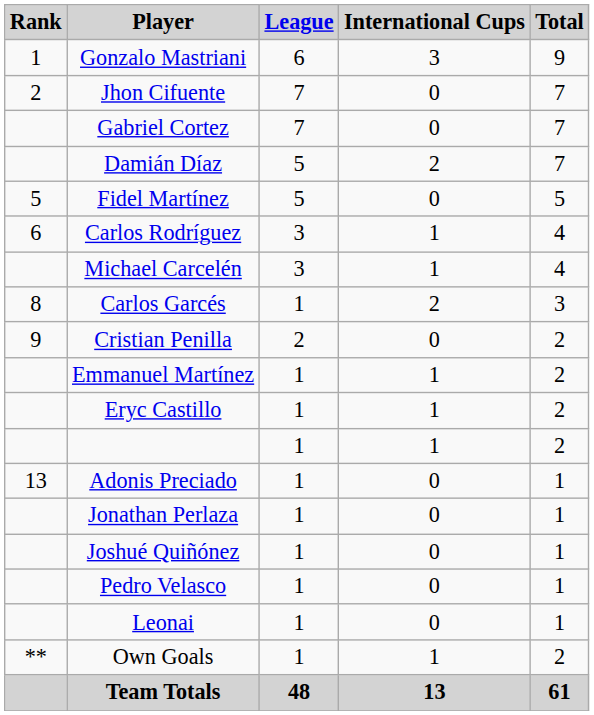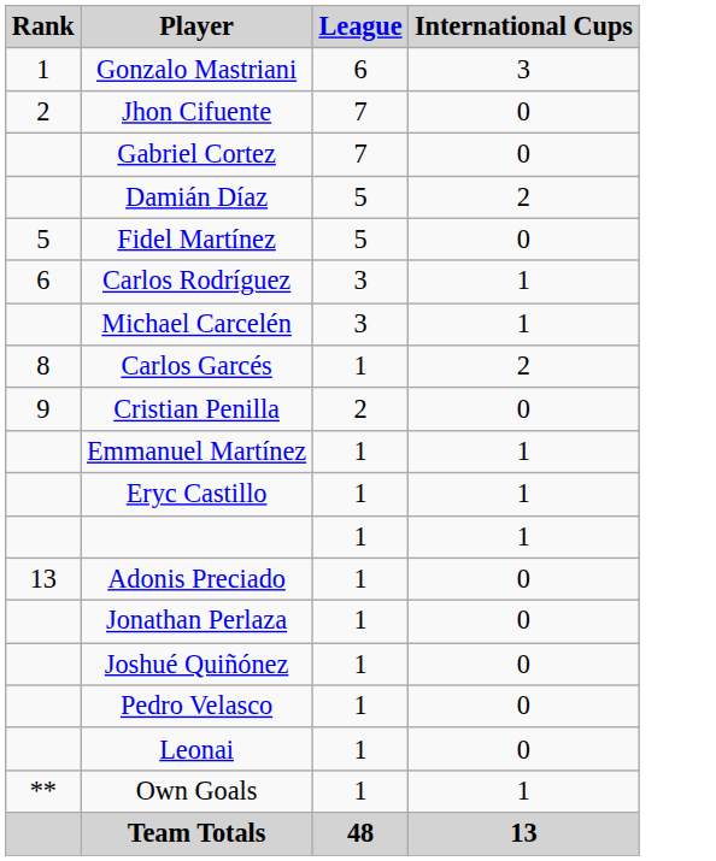- column: Total | 9 | 7 | 7 | 7 | 5 | 4 | 4 | 3 | 2 | 2 | 2 | 2 | 1 | 1 | 1 | 1 | 1 | 2 | 61
